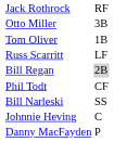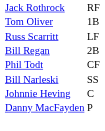- row: Otto Miller | 3B
Bill Regan | column 2: lightgrey background -> no background
